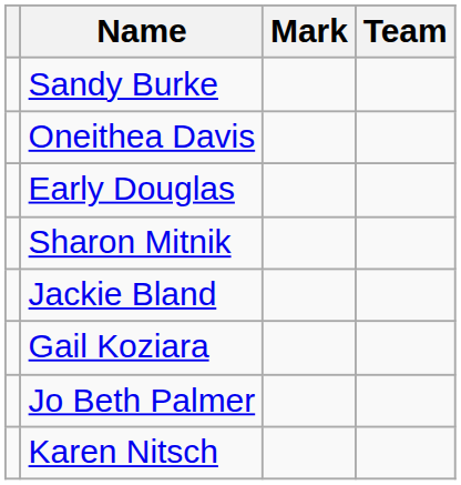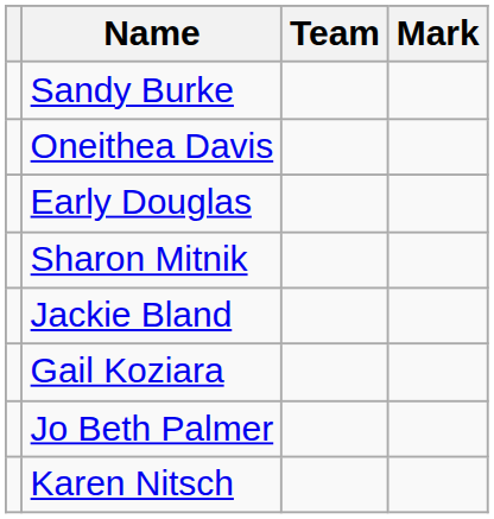columns swapped: Team <-> Mark
